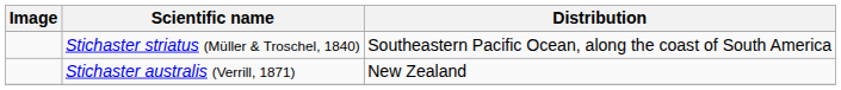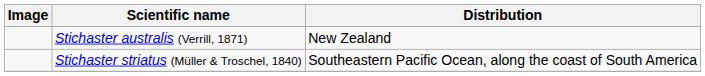rows swapped: Stichaster australis (Verrill, 1871) <-> Stichaster striatus (Müller & Troschel, 1840)
